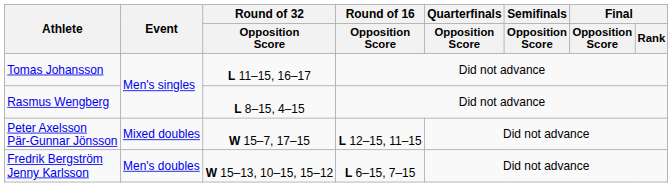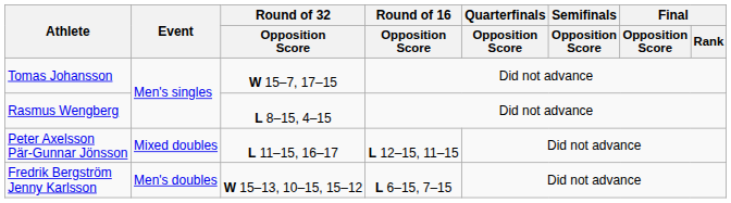Tomas Johansson | Round of 32 / Opposition Score: L 11–15, 16–17 -> W 15–7, 17–15
Peter Axelsson Pär-Gunnar Jönsson | Round of 32 / Opposition Score: W 15–7, 17–15 -> L 11–15, 16–17
